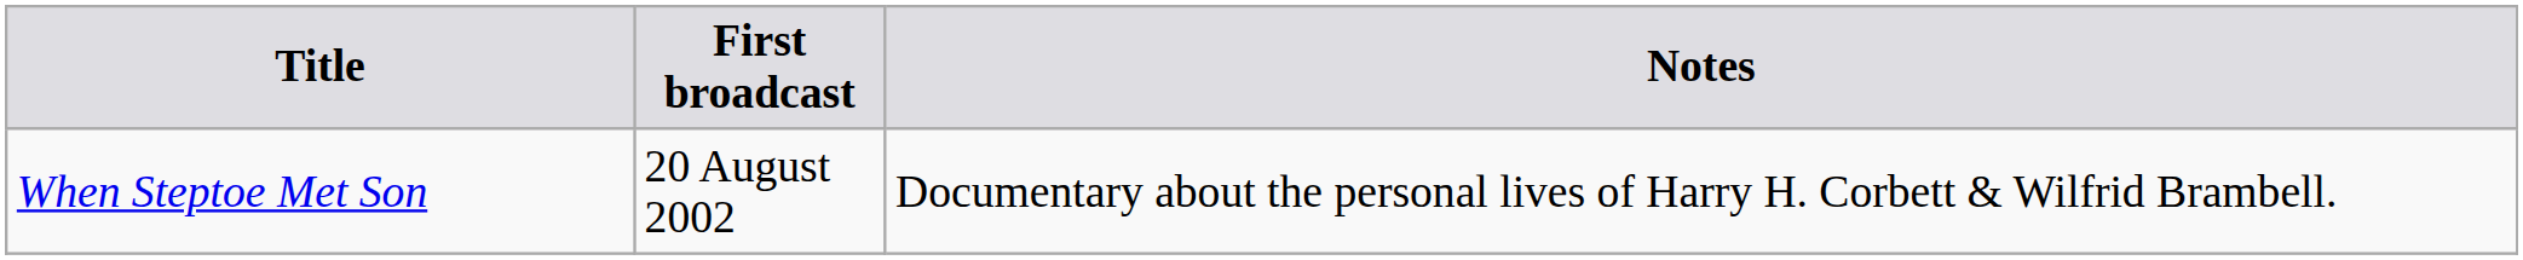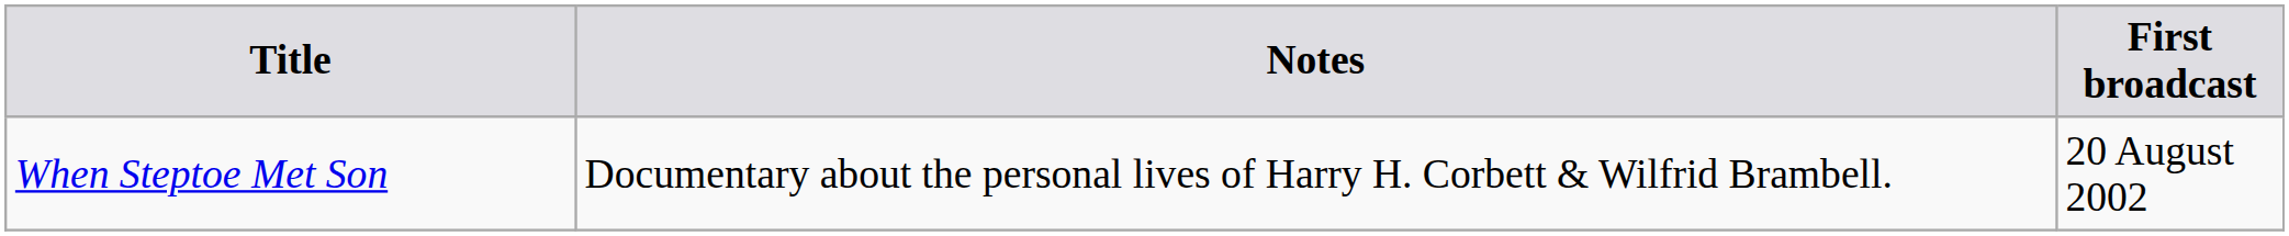columns swapped: First broadcast <-> Notes
